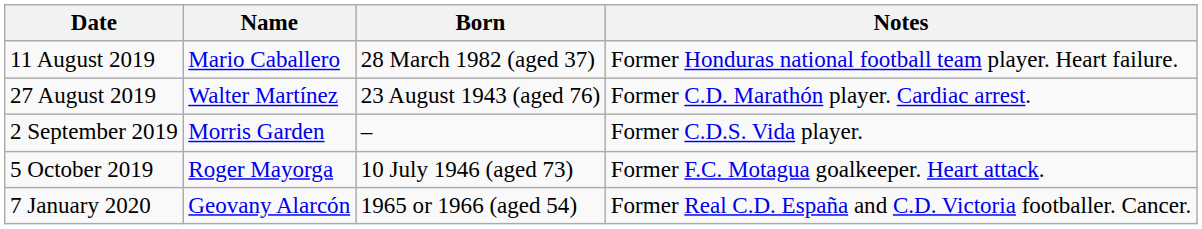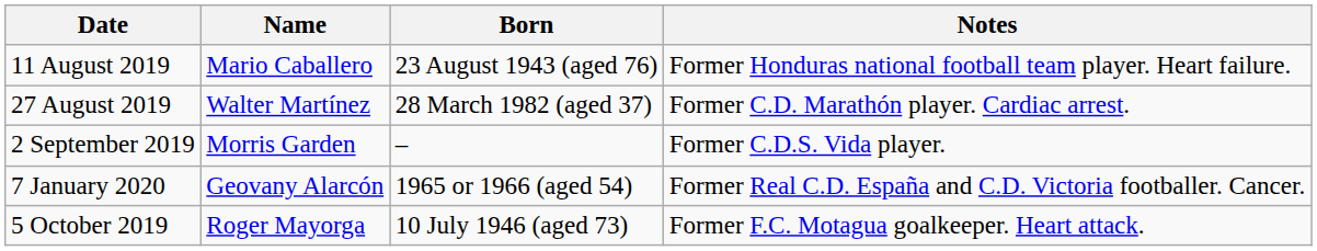11 August 2019 | Born: 28 March 1982 (aged 37) -> 23 August 1943 (aged 76)
27 August 2019 | Born: 23 August 1943 (aged 76) -> 28 March 1982 (aged 37)
rows swapped: 5 October 2019 <-> 7 January 2020
